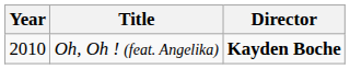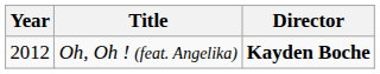Oh, Oh ! (feat. Angelika) | Year: 2010 -> 2012
